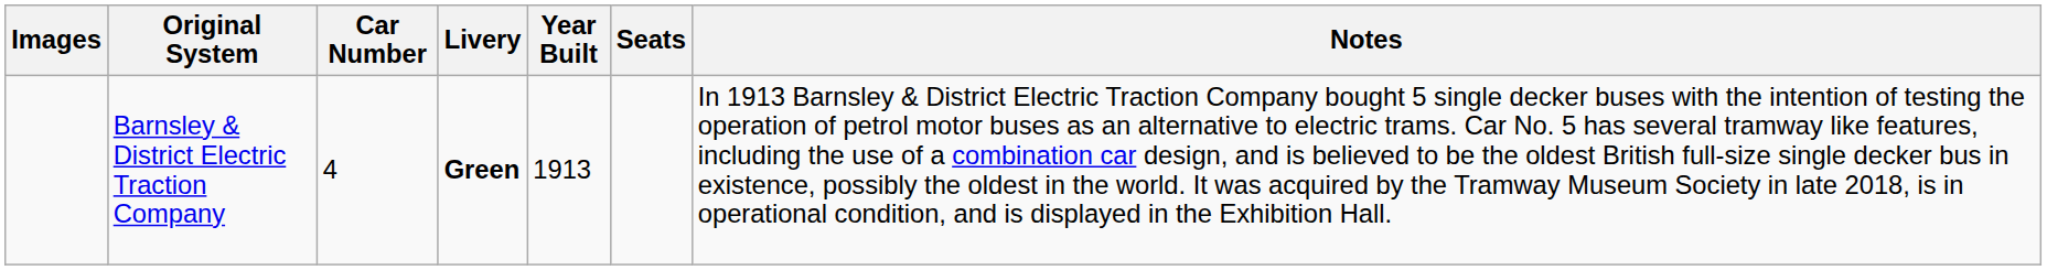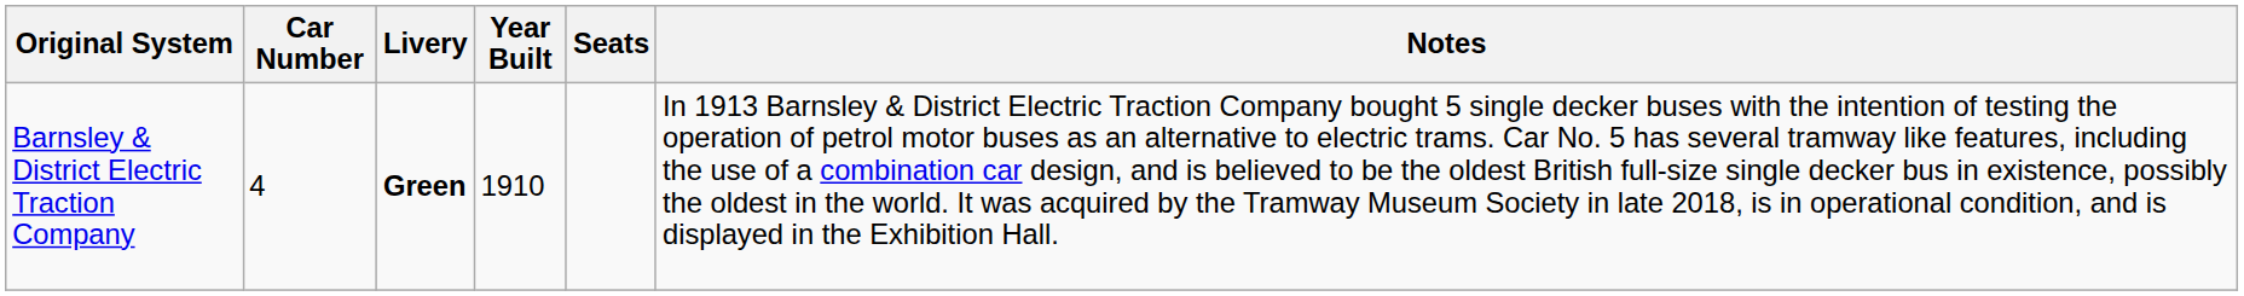- column: Images
Barnsley & District Electric Traction Company | Year Built: 1913 -> 1910
